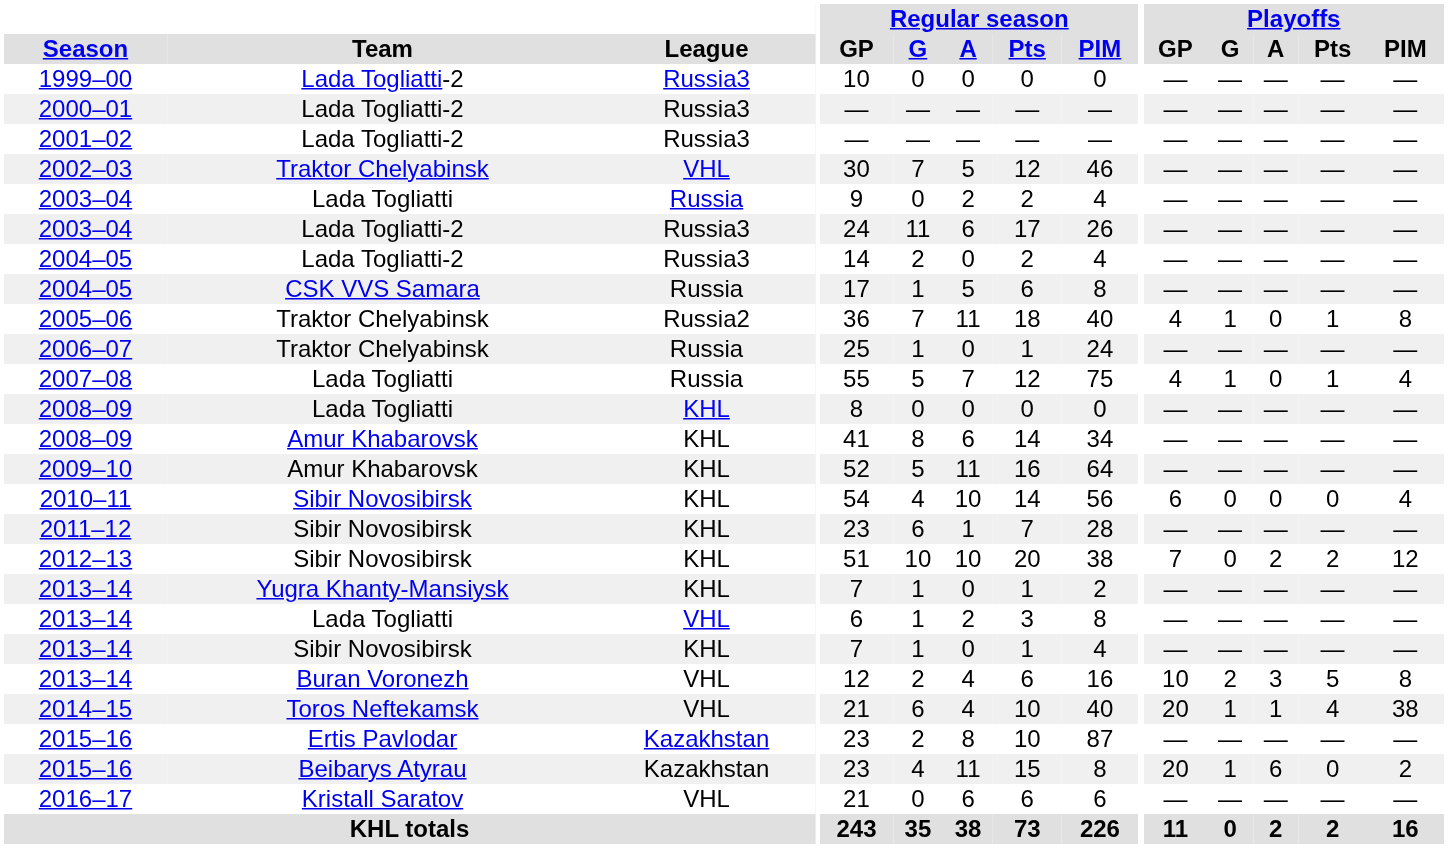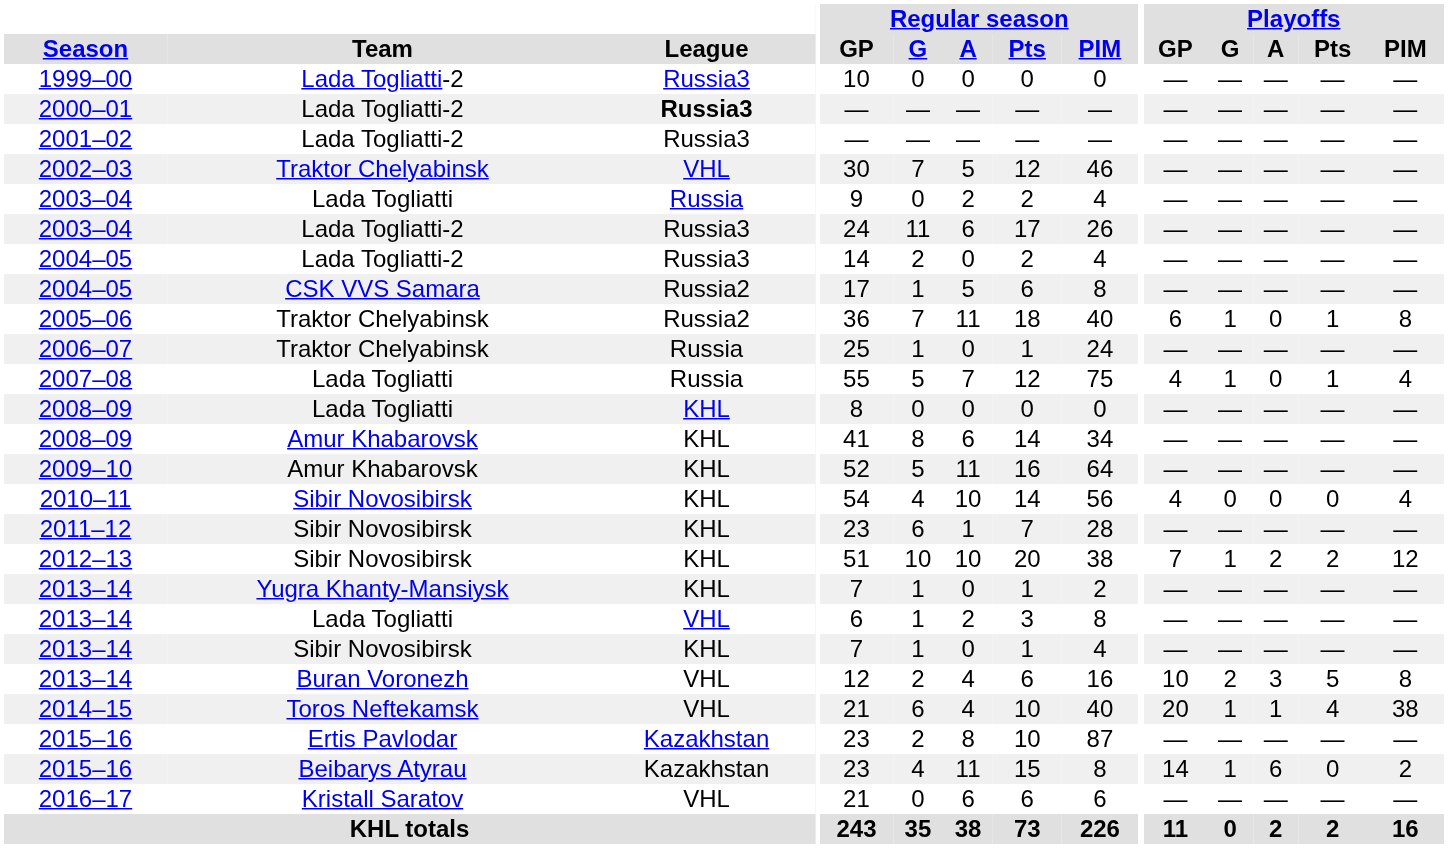2000–01 | League: normal -> bold
2004–05 / CSK VVS Samara | League: Russia -> Russia2
2005–06 | Playoffs / GP: 4 -> 6
2010–11 | Playoffs / GP: 6 -> 4
2012–13 | Playoffs / G: 0 -> 1
2015–16 / Beibarys Atyrau | Playoffs / GP: 20 -> 14
